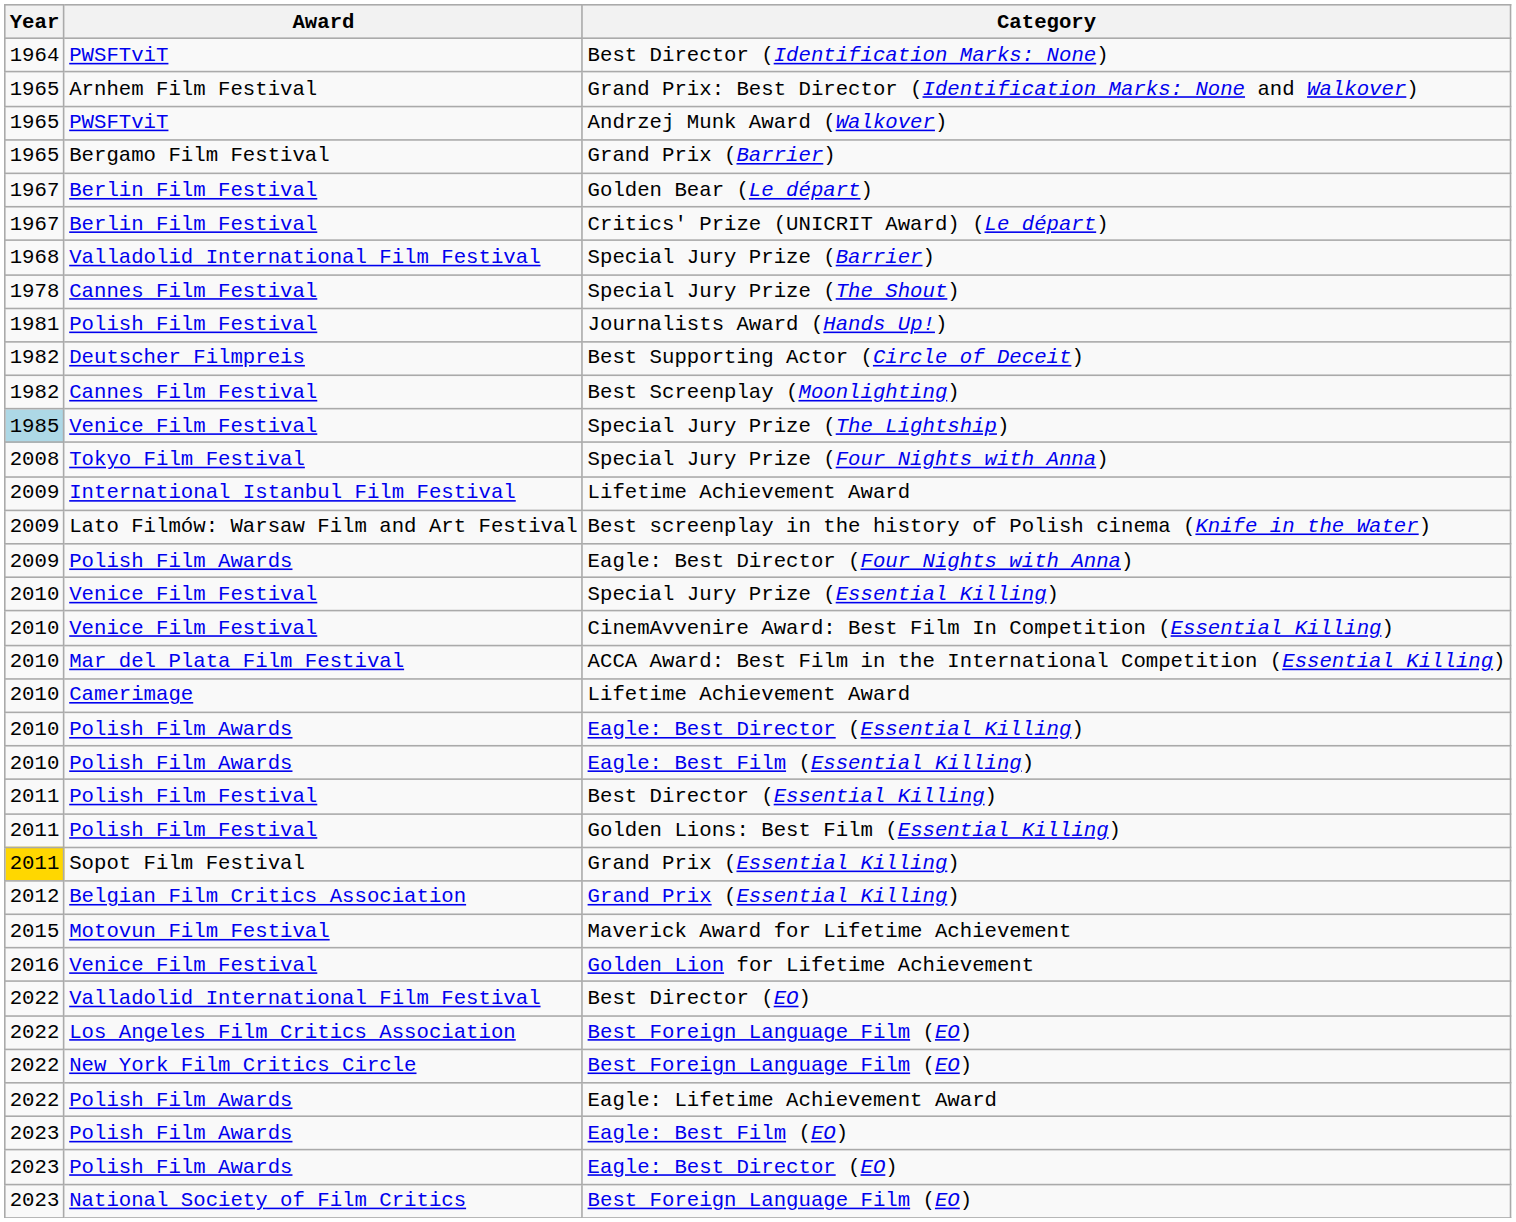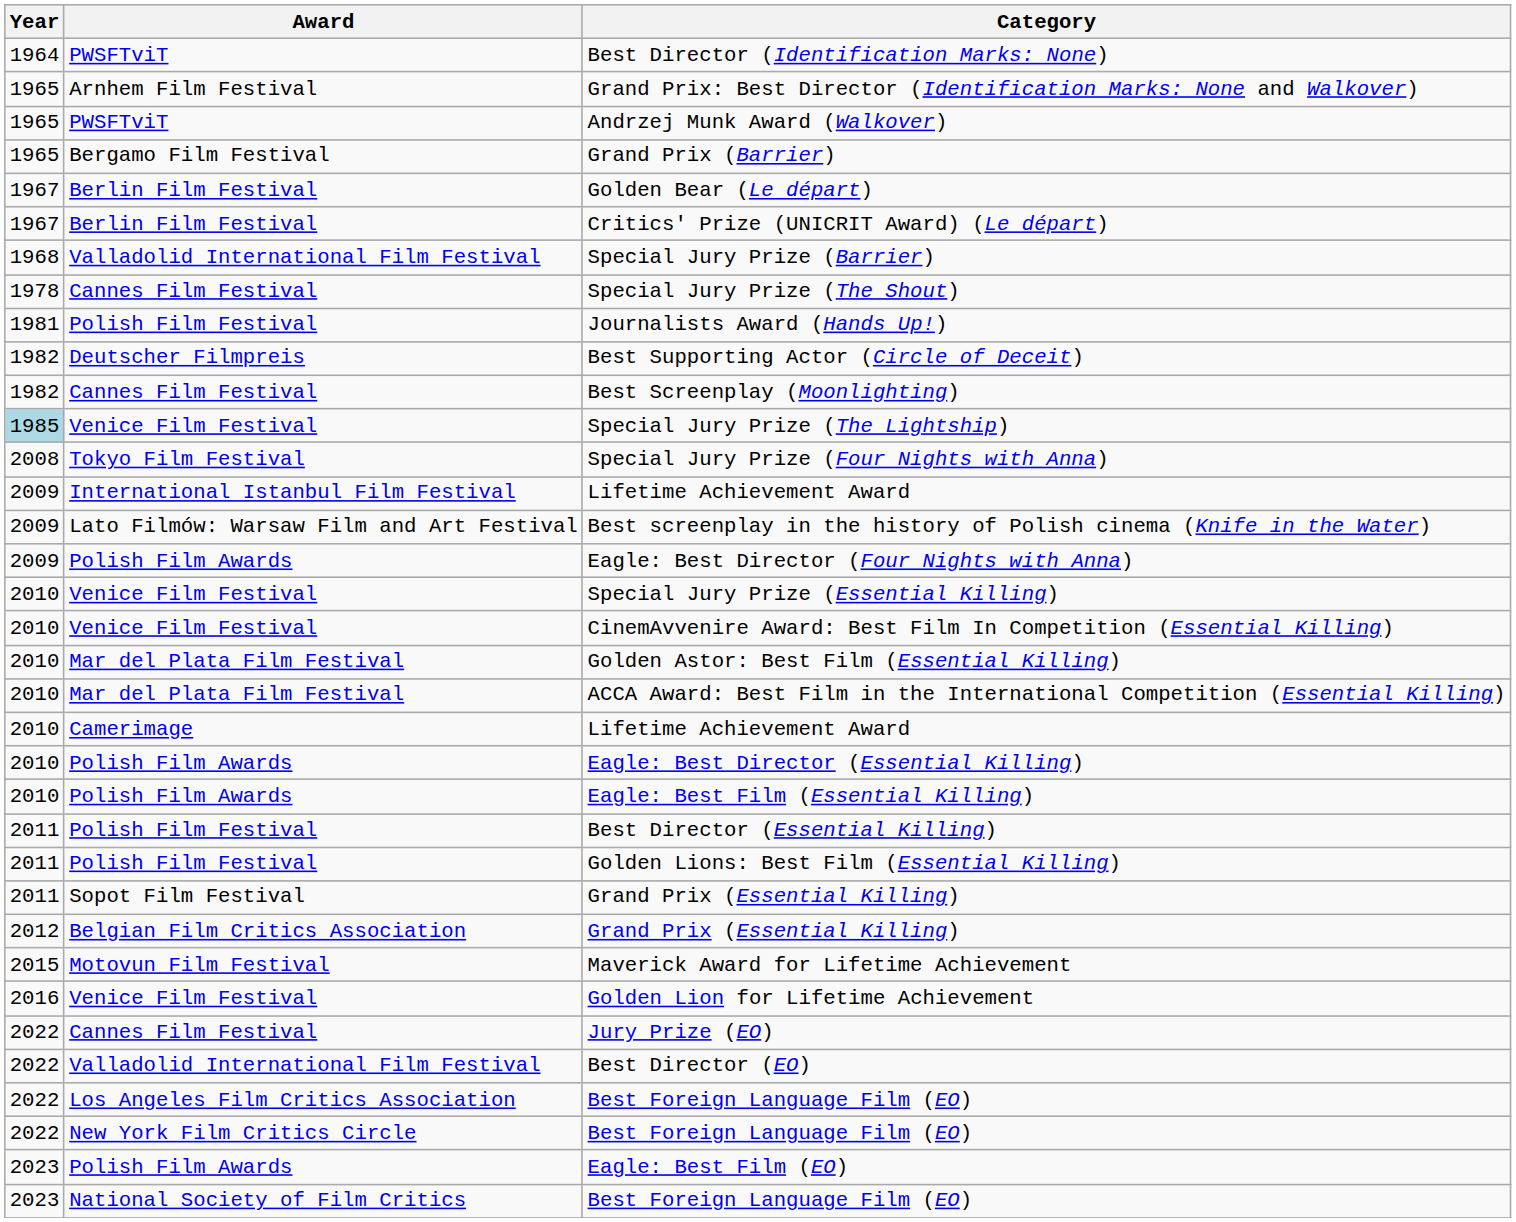+ row: 2010 | Mar del Plata Film Festival | Golden Astor: Best Film (Essential Killing)
Sopot Film Festival / Grand Prix (Essential Killing) | Year: gold background -> no background
+ row: 2022 | Cannes Film Festival | Jury Prize (EO)
- row: 2022 | Polish Film Awards | Eagle: Lifetime Achievement Award
- row: 2023 | Polish Film Awards | Eagle: Best Director (EO)
